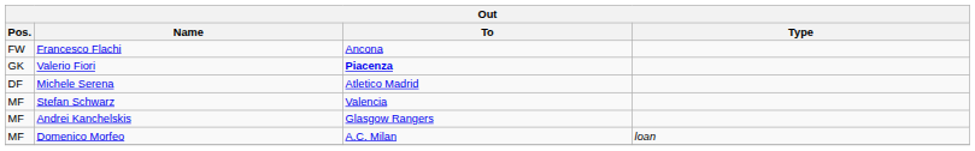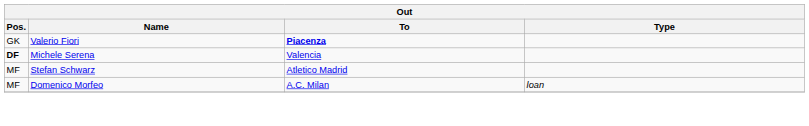- row: FW | Francesco Flachi | Ancona
Michele Serena | Pos.: normal -> bold
Michele Serena | To: Atletico Madrid -> Valencia
Stefan Schwarz | To: Valencia -> Atletico Madrid
- row: MF | Andrei Kanchelskis | Glasgow Rangers
